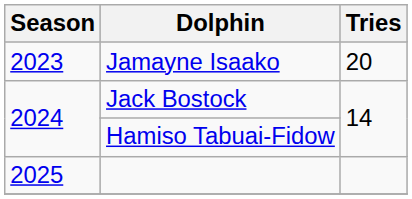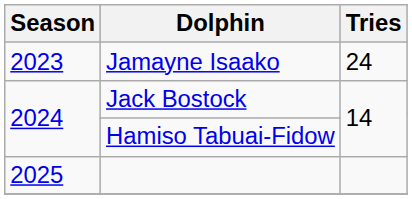Jamayne Isaako | Tries: 20 -> 24
